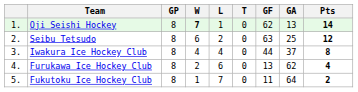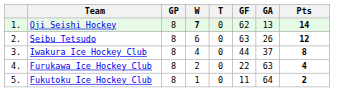- column: L | 1 | 2 | 4 | 6 | 7
Seibu Tetsudo | GA: 25 -> 26
Furukawa Ice Hockey Club | GF: 13 -> 22
Furukawa Ice Hockey Club | GA: 62 -> 63
